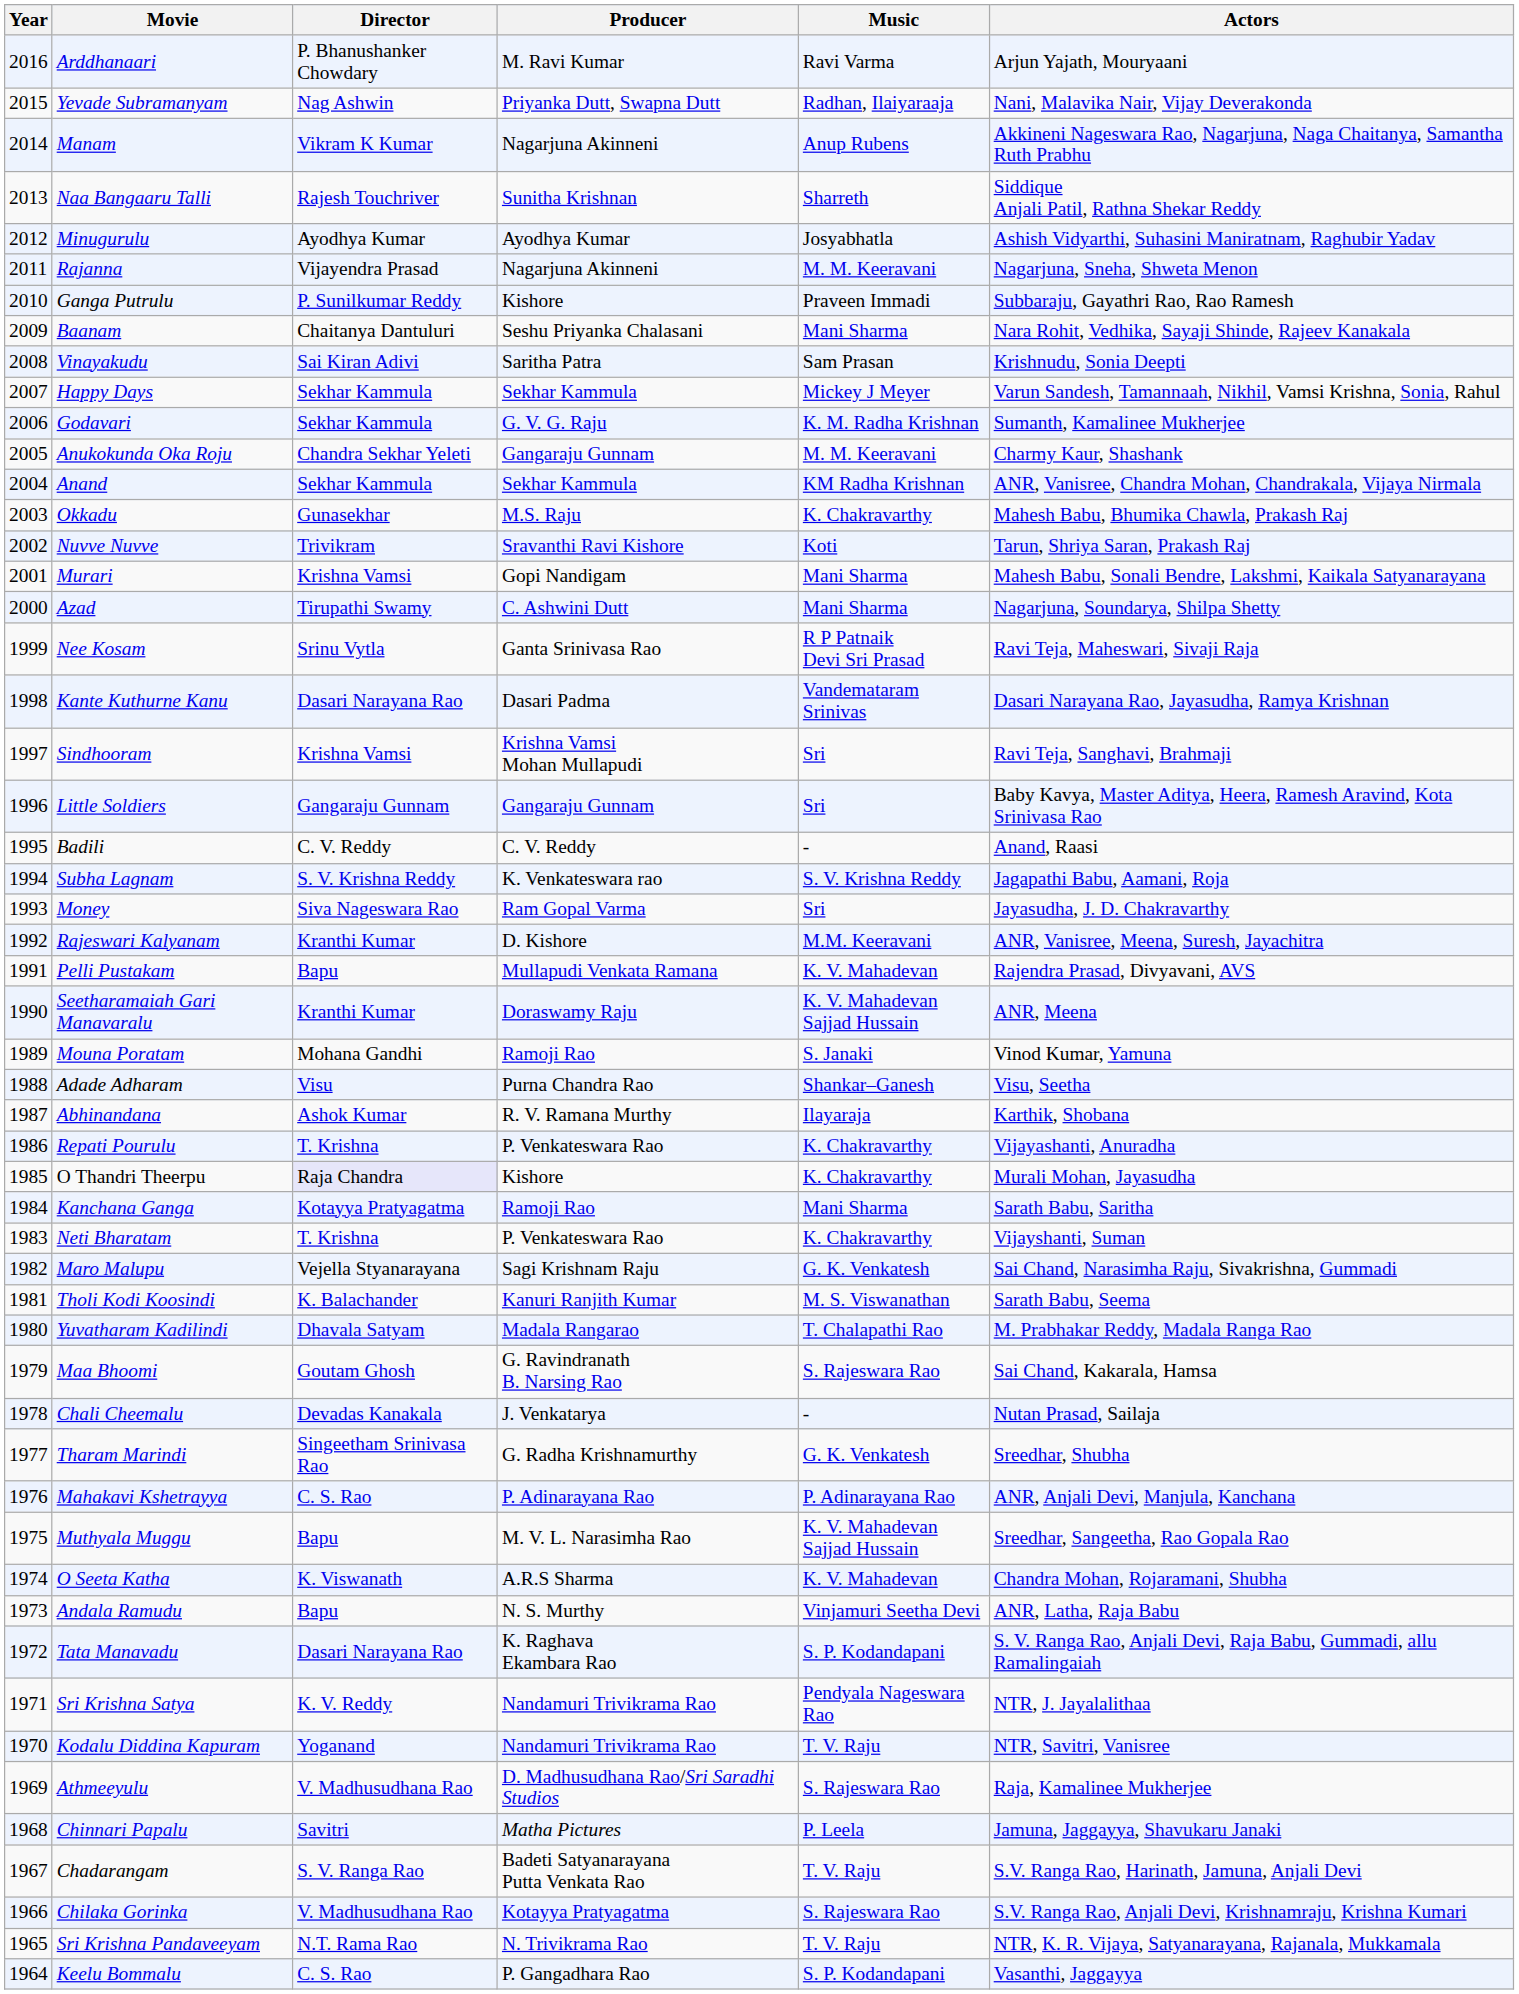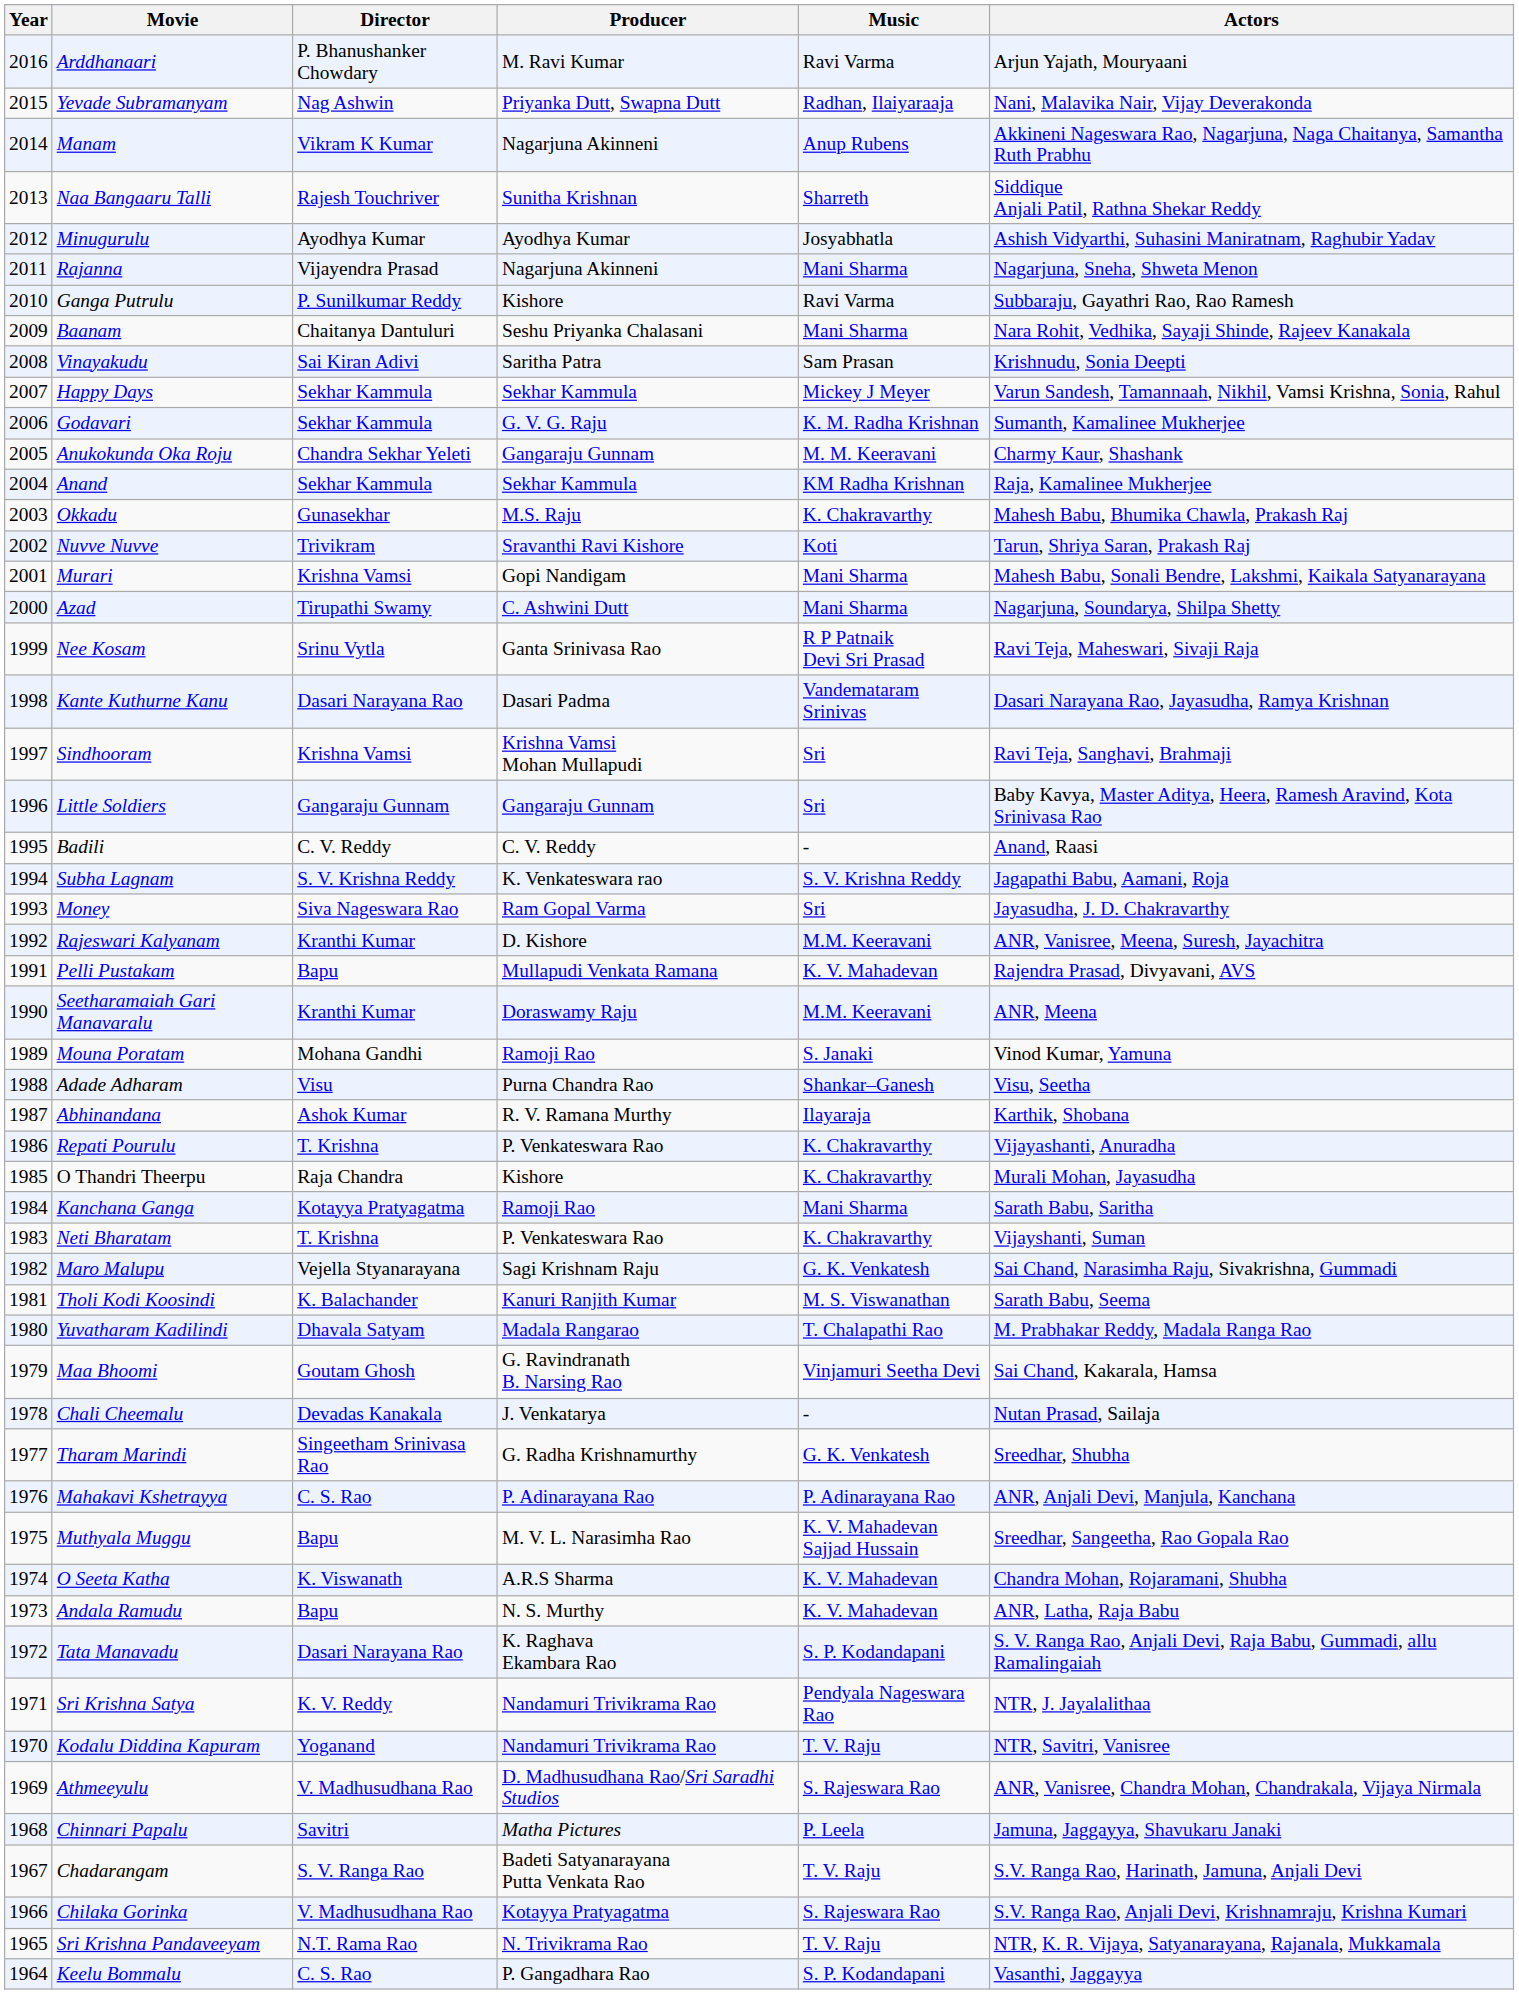Rajanna | Music: M. M. Keeravani -> Mani Sharma
Ganga Putrulu | Music: Praveen Immadi -> Ravi Varma
Anand | Actors: ANR, Vanisree, Chandra Mohan, Chandrakala, Vijaya Nirmala -> Raja, Kamalinee Mukherjee
Seetharamaiah Gari Manavaralu | Music: K. V. Mahadevan Sajjad Hussain -> M.M. Keeravani
O Thandri Theerpu | Director: lavender background -> no background
Maa Bhoomi | Music: S. Rajeswara Rao -> Vinjamuri Seetha Devi
Andala Ramudu | Music: Vinjamuri Seetha Devi -> K. V. Mahadevan
Athmeeyulu | Actors: Raja, Kamalinee Mukherjee -> ANR, Vanisree, Chandra Mohan, Chandrakala, Vijaya Nirmala
